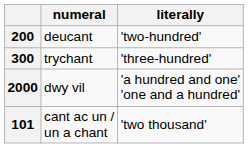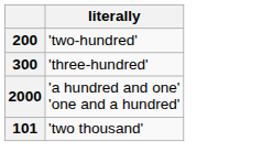- column: numeral | deucant | trychant | dwy vil | cant ac un / un a chant
